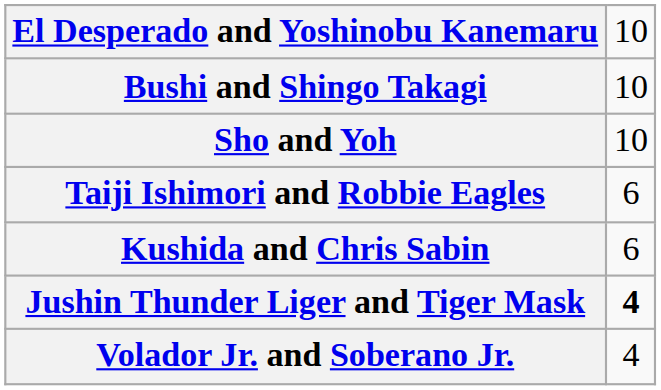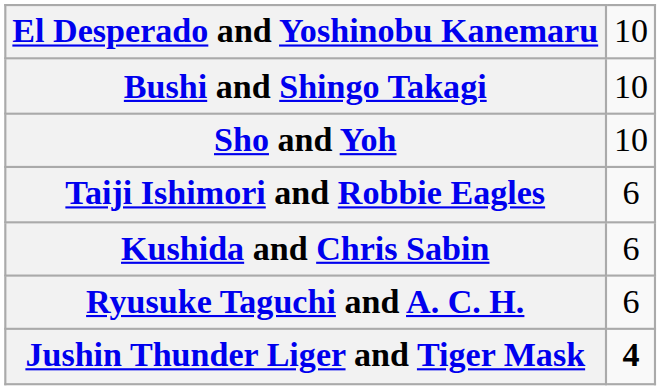+ row: Ryusuke Taguchi and A. C. H. | 6
- row: Volador Jr. and Soberano Jr. | 4
